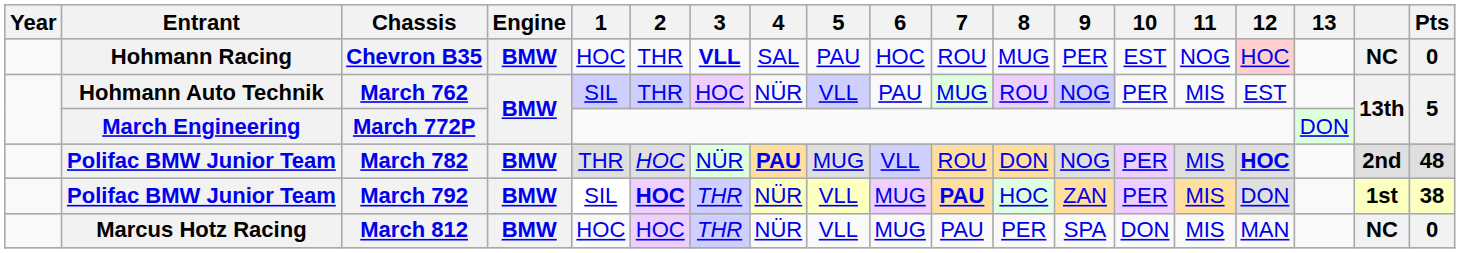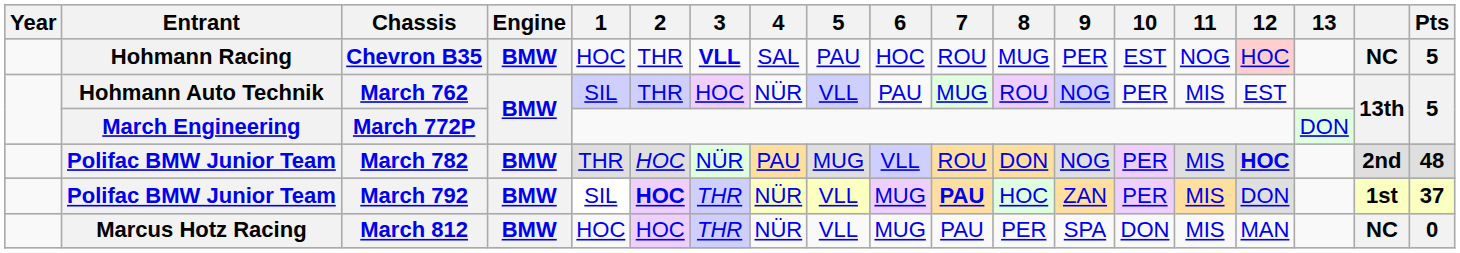Chevron B35 | Pts: 0 -> 5
March 782 | 4: bold -> normal
March 792 | Pts: 38 -> 37
